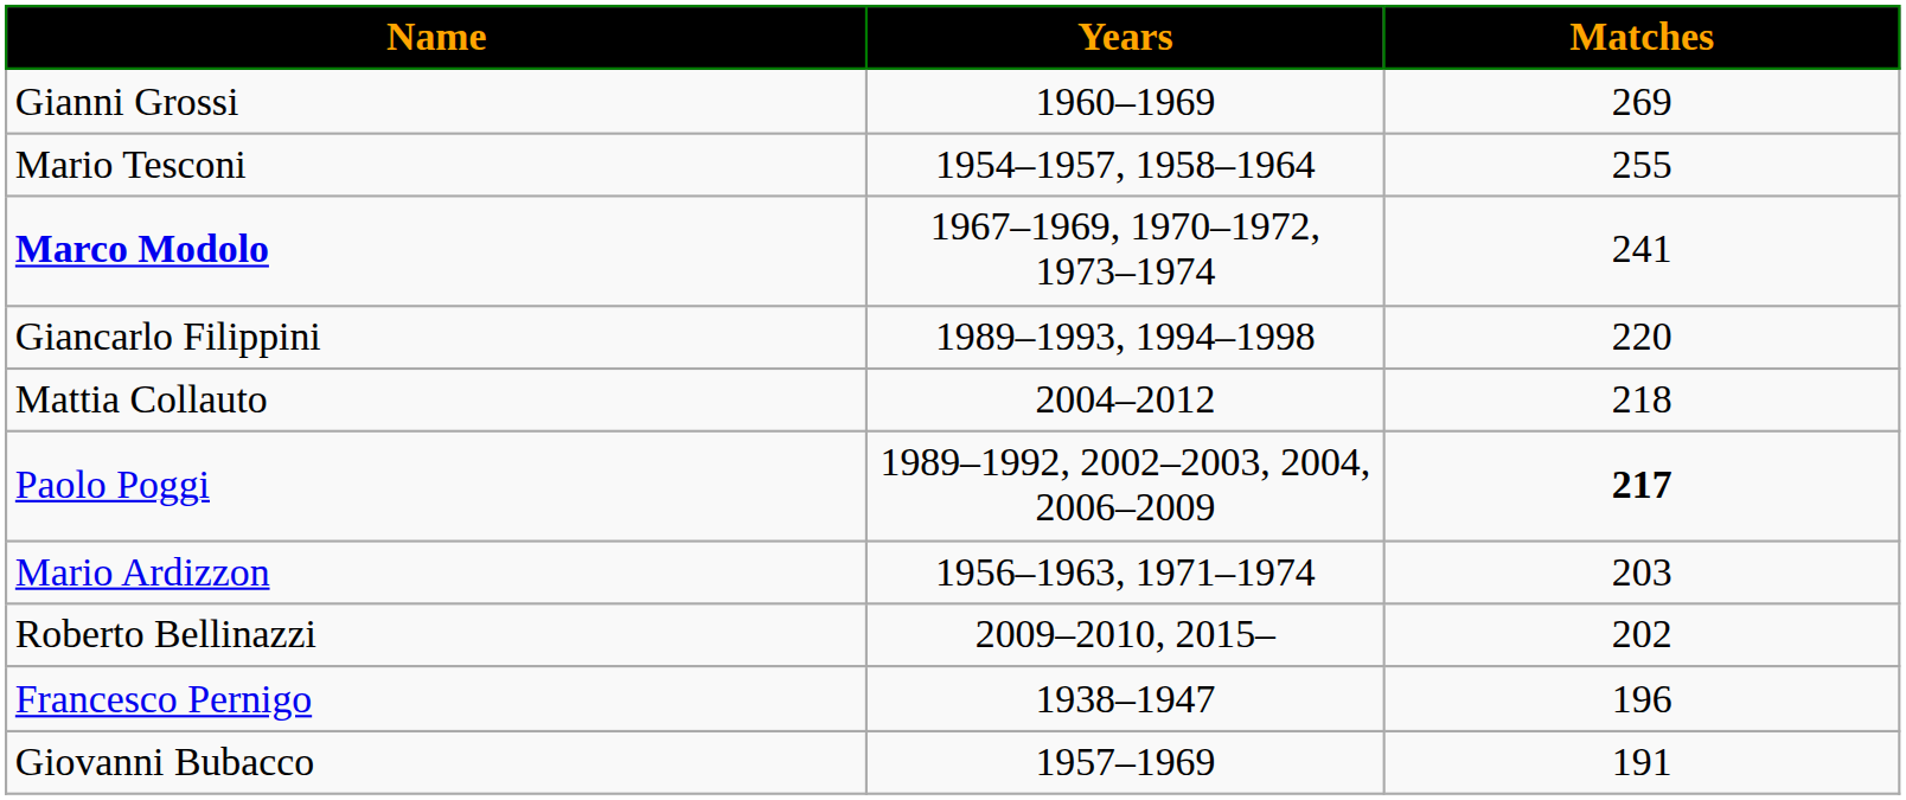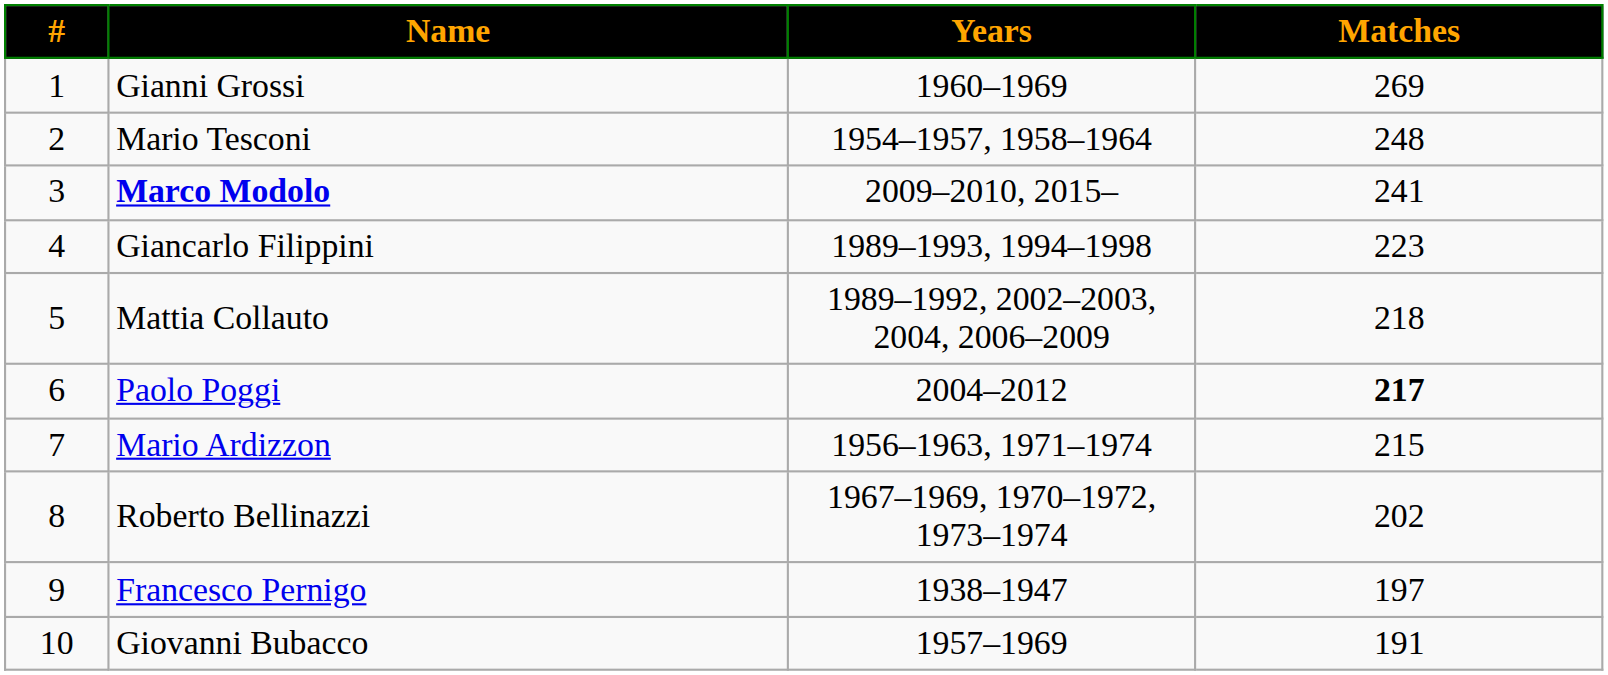+ column: # | 1 | 2 | 3 | 4 | 5 | 6 | 7 | 8 | 9 | 10
Mario Tesconi | Matches: 255 -> 248
Marco Modolo | Years: 1967–1969, 1970–1972, 1973–1974 -> 2009–2010, 2015–
Giancarlo Filippini | Matches: 220 -> 223
Mattia Collauto | Years: 2004–2012 -> 1989–1992, 2002–2003, 2004, 2006–2009
Paolo Poggi | Years: 1989–1992, 2002–2003, 2004, 2006–2009 -> 2004–2012
Mario Ardizzon | Matches: 203 -> 215
Roberto Bellinazzi | Years: 2009–2010, 2015– -> 1967–1969, 1970–1972, 1973–1974
Francesco Pernigo | Matches: 196 -> 197
